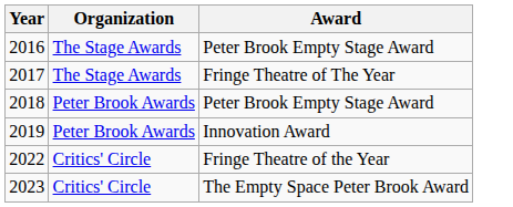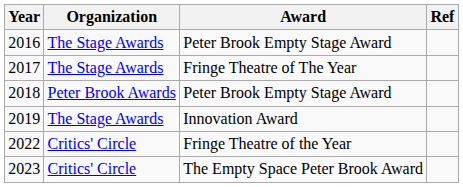+ column: Ref
2019 | Organization: Peter Brook Awards -> The Stage Awards
